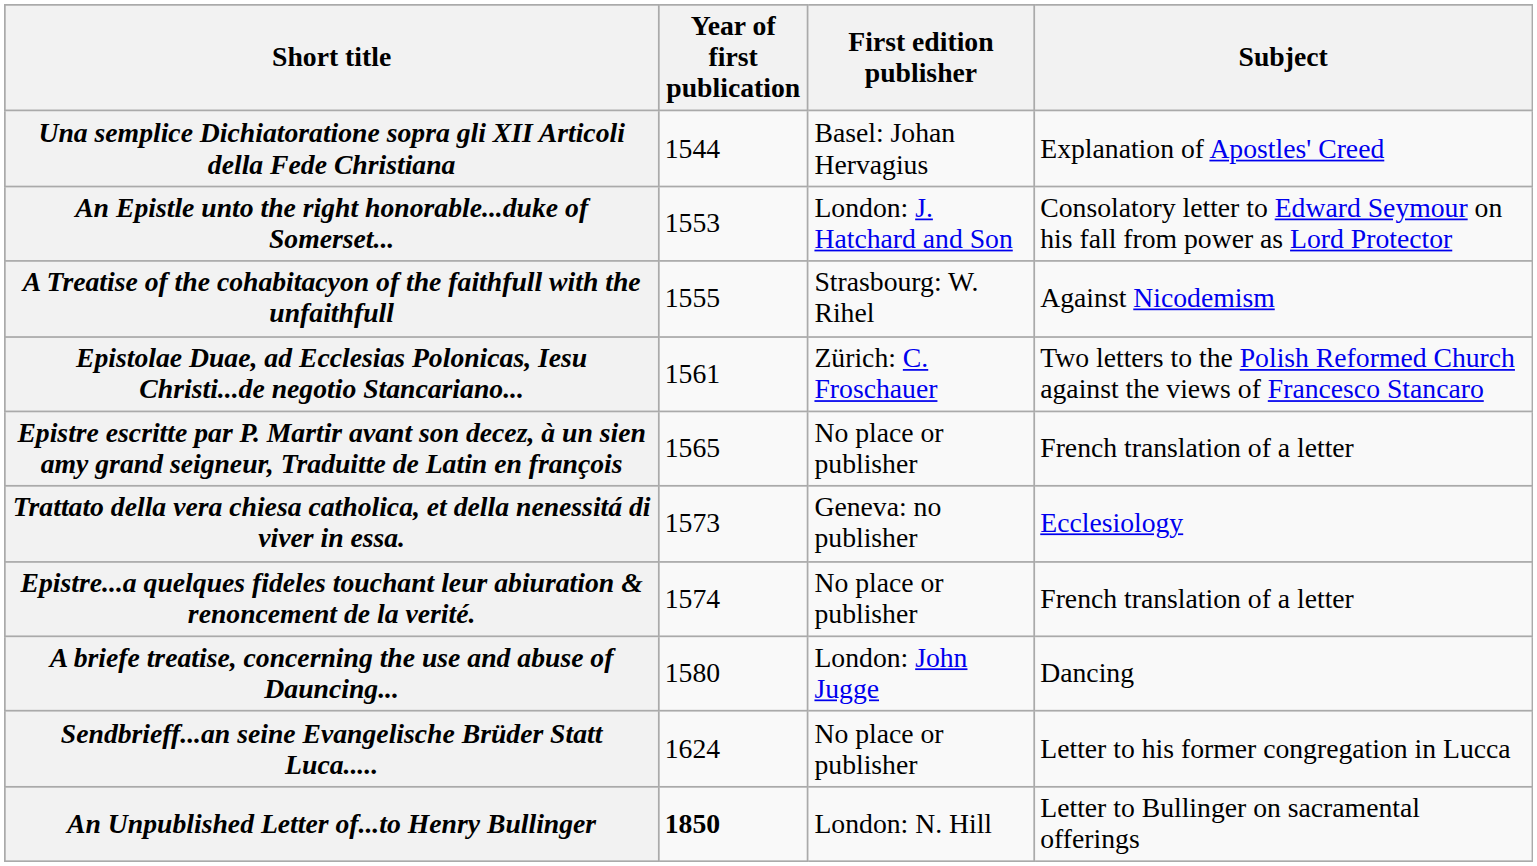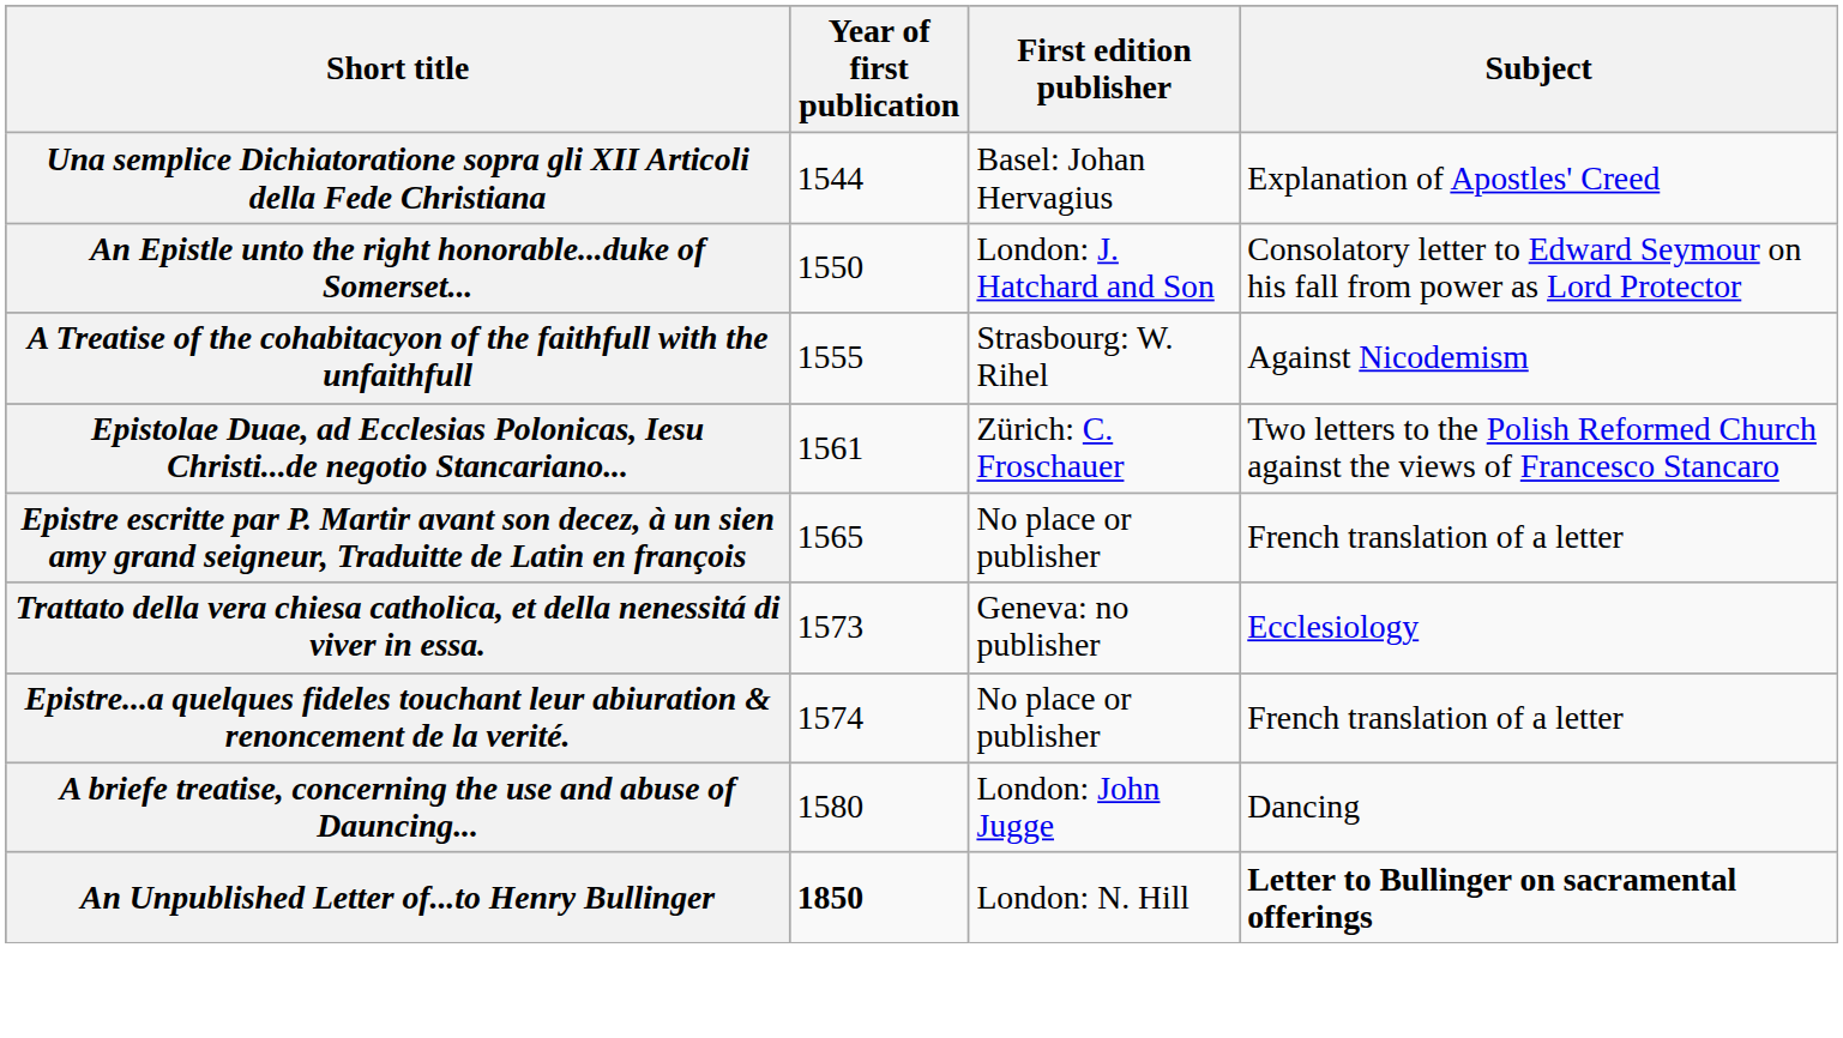An Epistle unto the right honorable...duke of Somerset... | Year of first publication: 1553 -> 1550
- row: Sendbrieff...an seine Evangelische Brüder Statt Luca..... | 1624 | No place or publisher | Letter to his former congregation in Lucca
An Unpublished Letter of...to Henry Bullinger | Subject: normal -> bold
